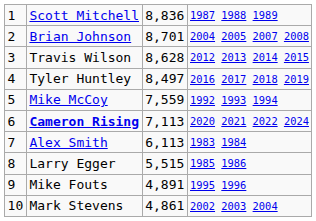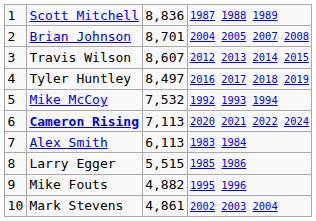Travis Wilson | column 3: 8,628 -> 8,607
Mike McCoy | column 3: 7,559 -> 7,532
Mike Fouts | column 3: 4,891 -> 4,882
